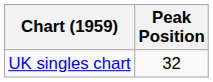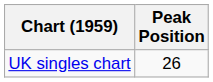UK singles chart | Peak Position: 32 -> 26
